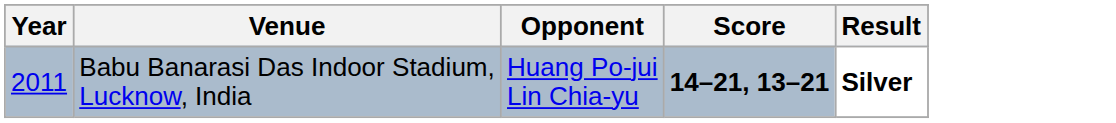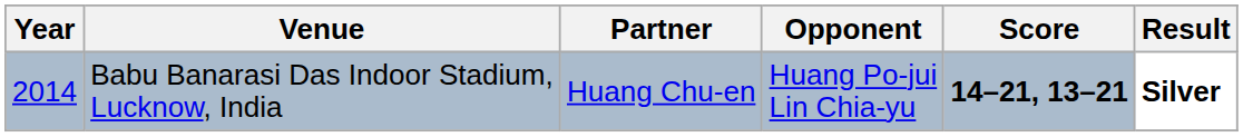+ column: Partner | Huang Chu-en
Babu Banarasi Das Indoor Stadium, Lucknow, India | Year: 2011 -> 2014
